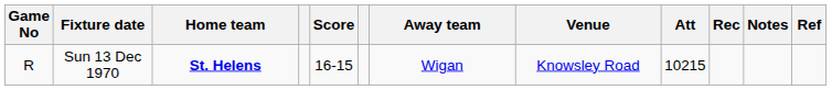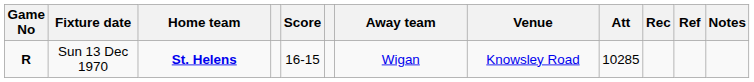columns swapped: Notes <-> Ref
Sun 13 Dec 1970 | Game No: normal -> bold
Sun 13 Dec 1970 | Att: 10215 -> 10285
